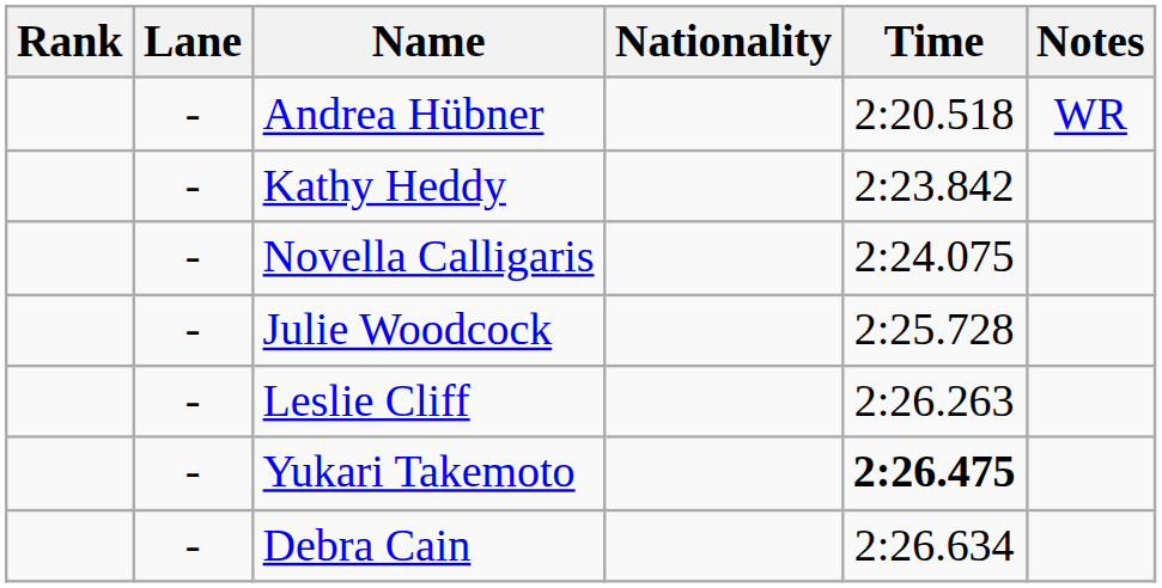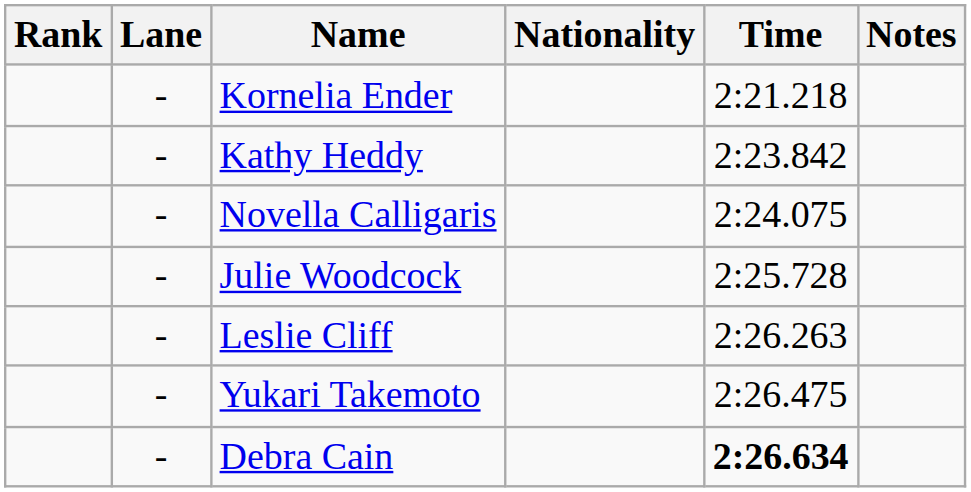- row: - | Andrea Hübner | 2:20.518 | WR
+ row: - | Kornelia Ender | 2:21.218
Yukari Takemoto | Time: bold -> normal
Debra Cain | Time: normal -> bold
